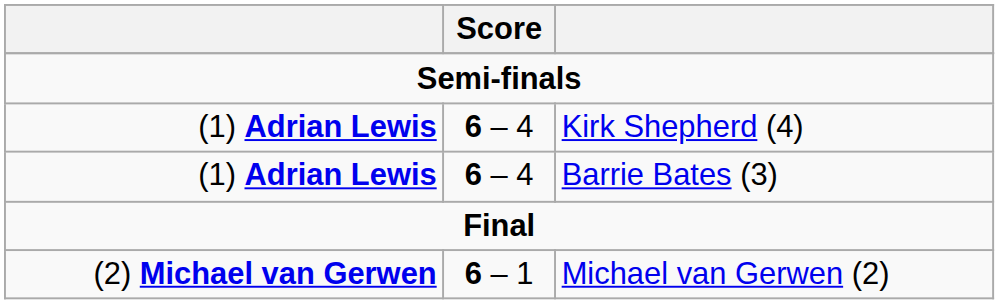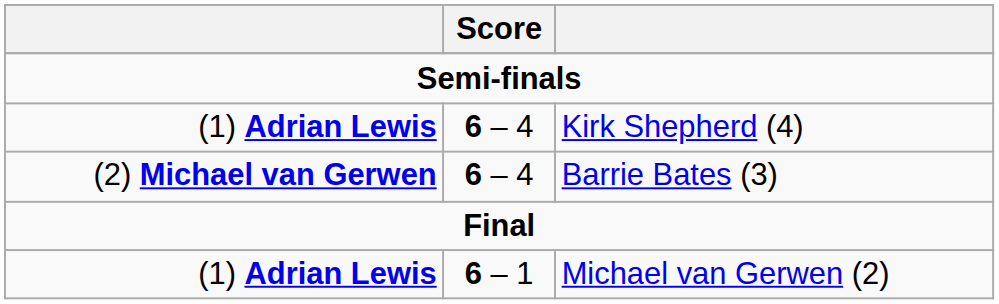Barrie Bates (3) | column 1: (1) Adrian Lewis -> (2) Michael van Gerwen
Michael van Gerwen (2) | column 1: (2) Michael van Gerwen -> (1) Adrian Lewis
